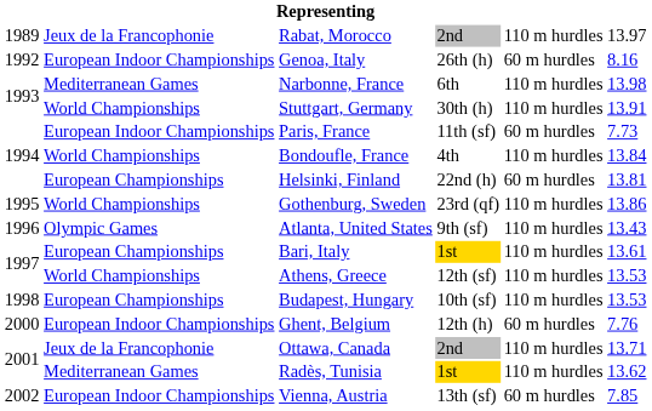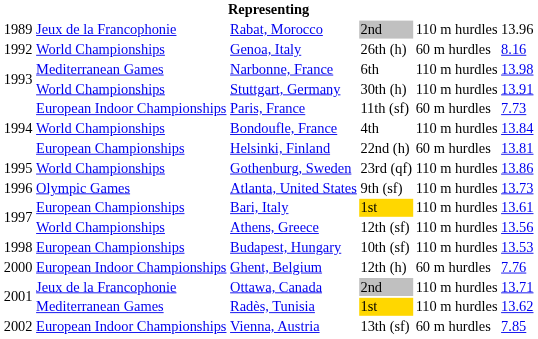Rabat, Morocco | column 6: 13.97 -> 13.96
Genoa, Italy | column 2: European Indoor Championships -> World Championships
Atlanta, United States | column 6: 13.43 -> 13.73
Athens, Greece | column 6: 13.53 -> 13.56
